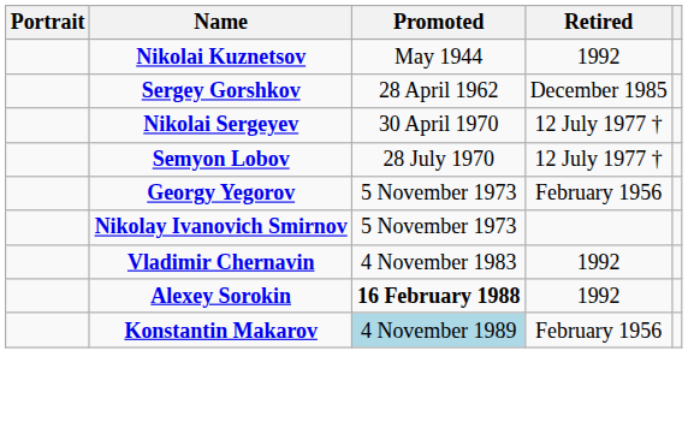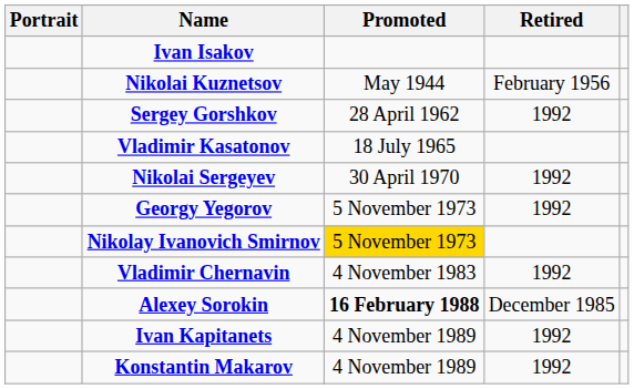+ row: Ivan Isakov
Nikolai Kuznetsov | Retired: 1992 -> February 1956
Sergey Gorshkov | Retired: December 1985 -> 1992
+ row: Vladimir Kasatonov | 18 July 1965
Nikolai Sergeyev | Retired: 12 July 1977 † -> 1992
- row: Semyon Lobov | 28 July 1970 | 12 July 1977 †
Georgy Yegorov | Retired: February 1956 -> 1992
Nikolay Ivanovich Smirnov | Promoted: no background -> gold background
Alexey Sorokin | Retired: 1992 -> December 1985
+ row: Ivan Kapitanets | 4 November 1989 | 1992
Konstantin Makarov | Promoted: lightblue background -> no background
Konstantin Makarov | Retired: February 1956 -> 1992
